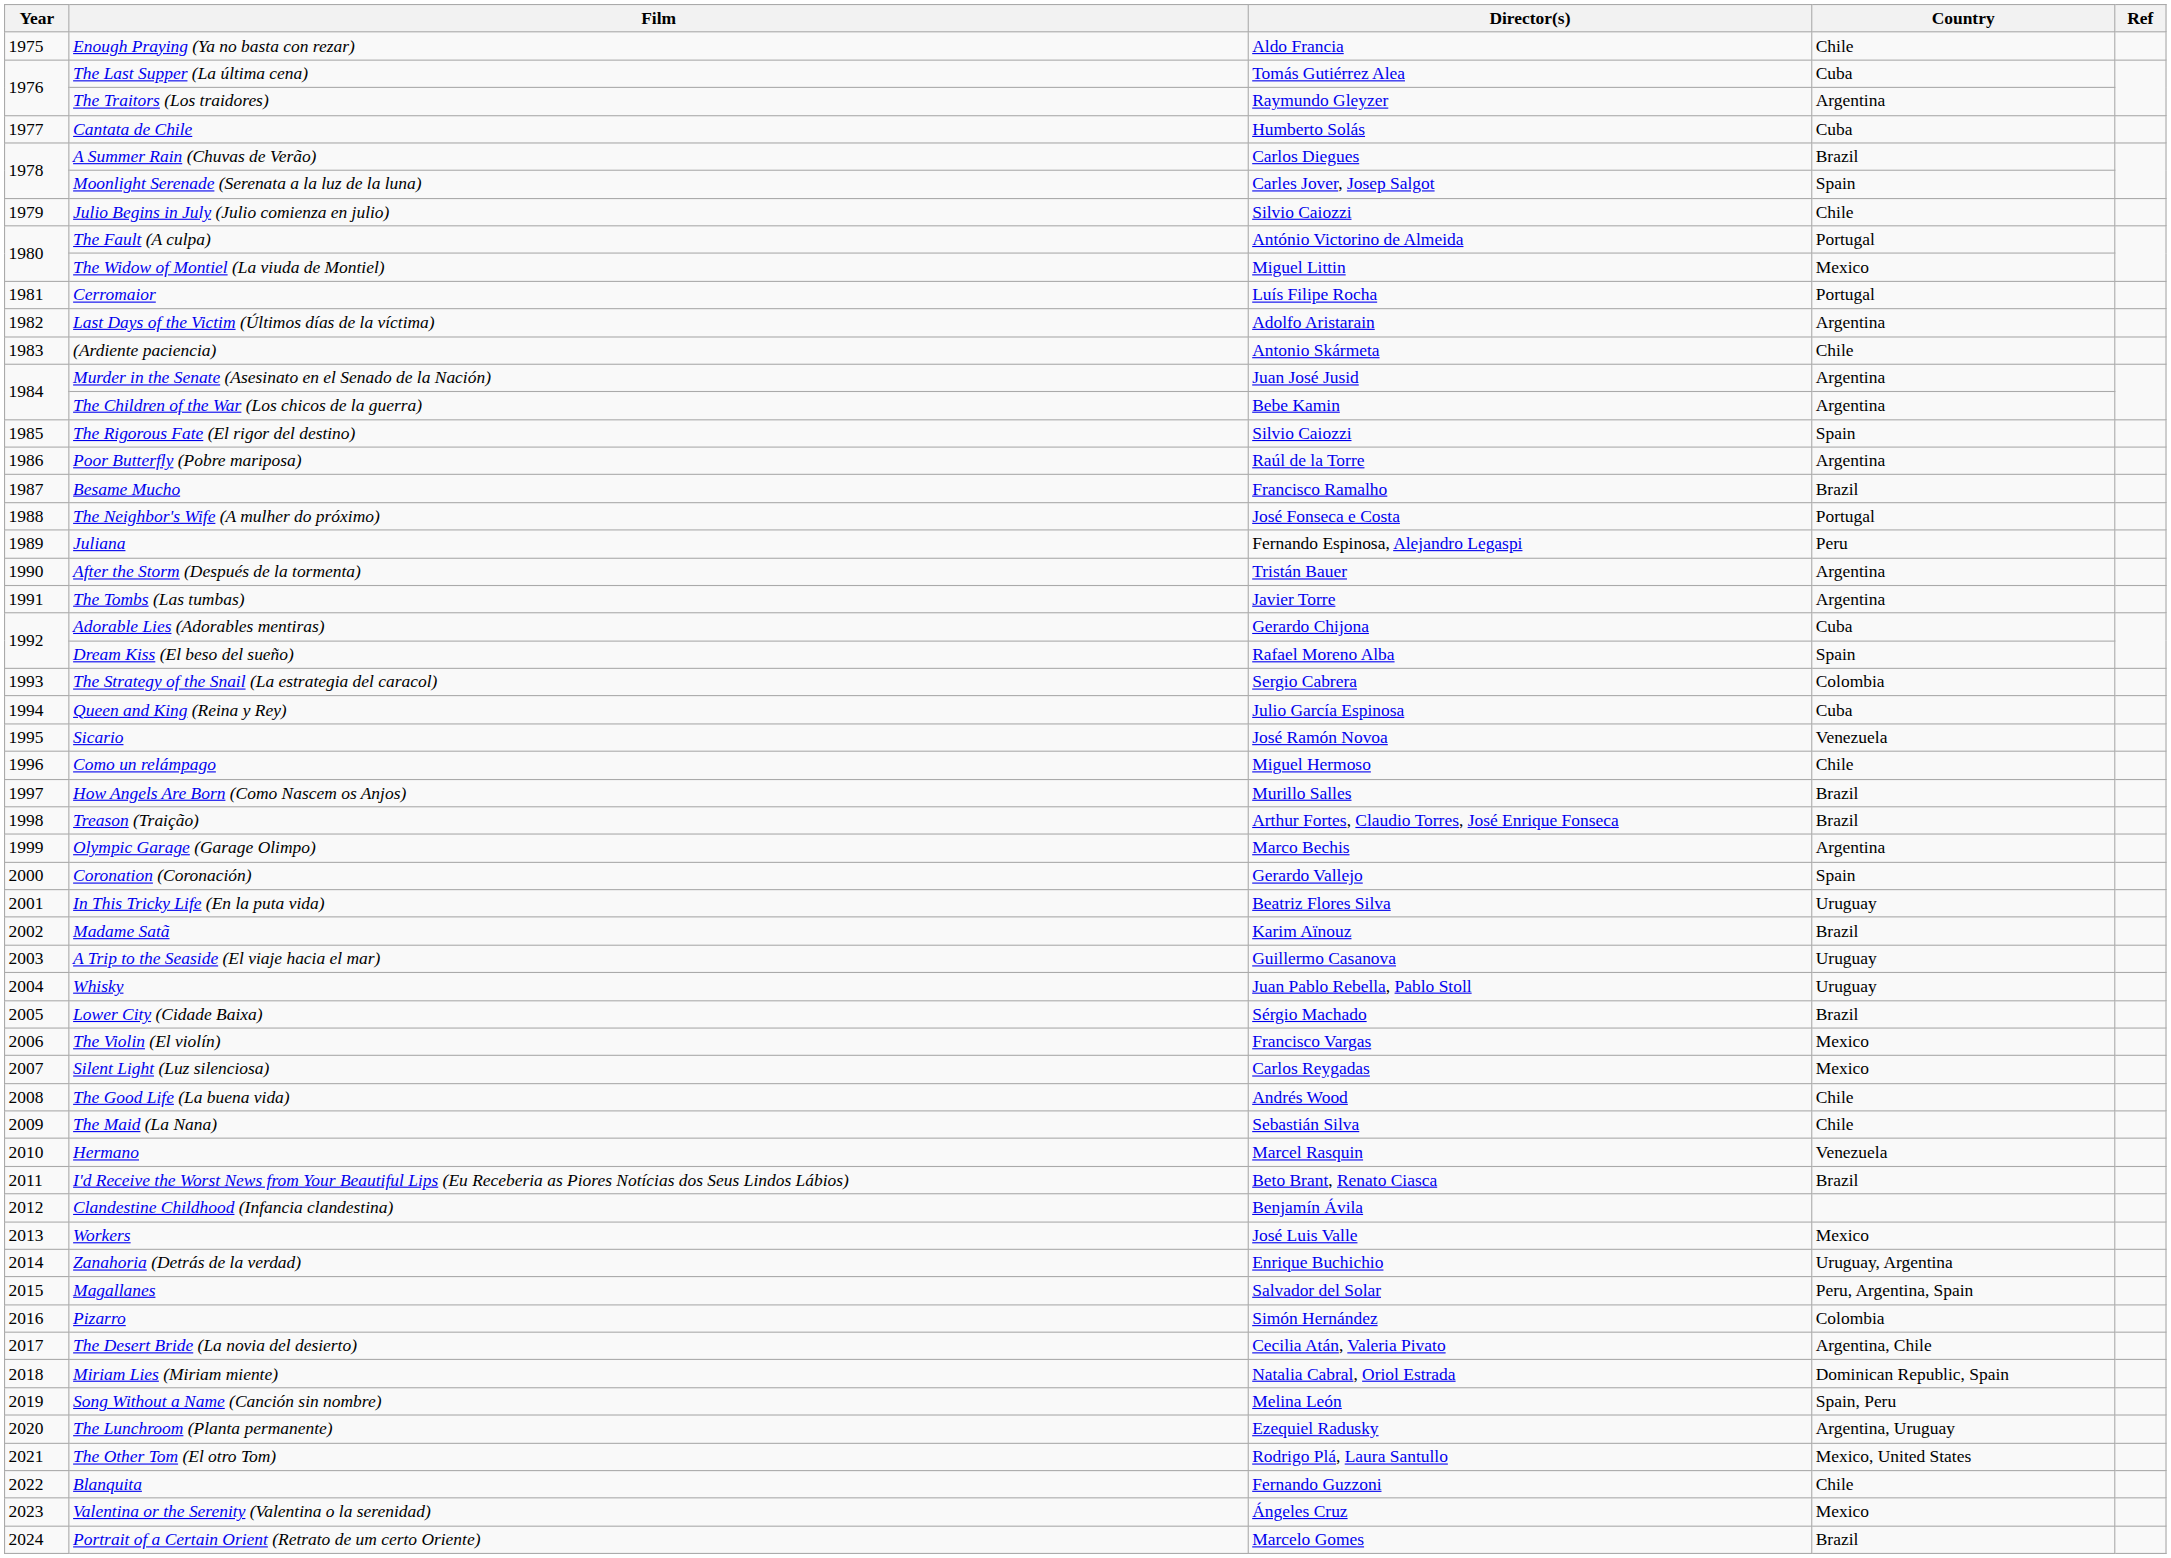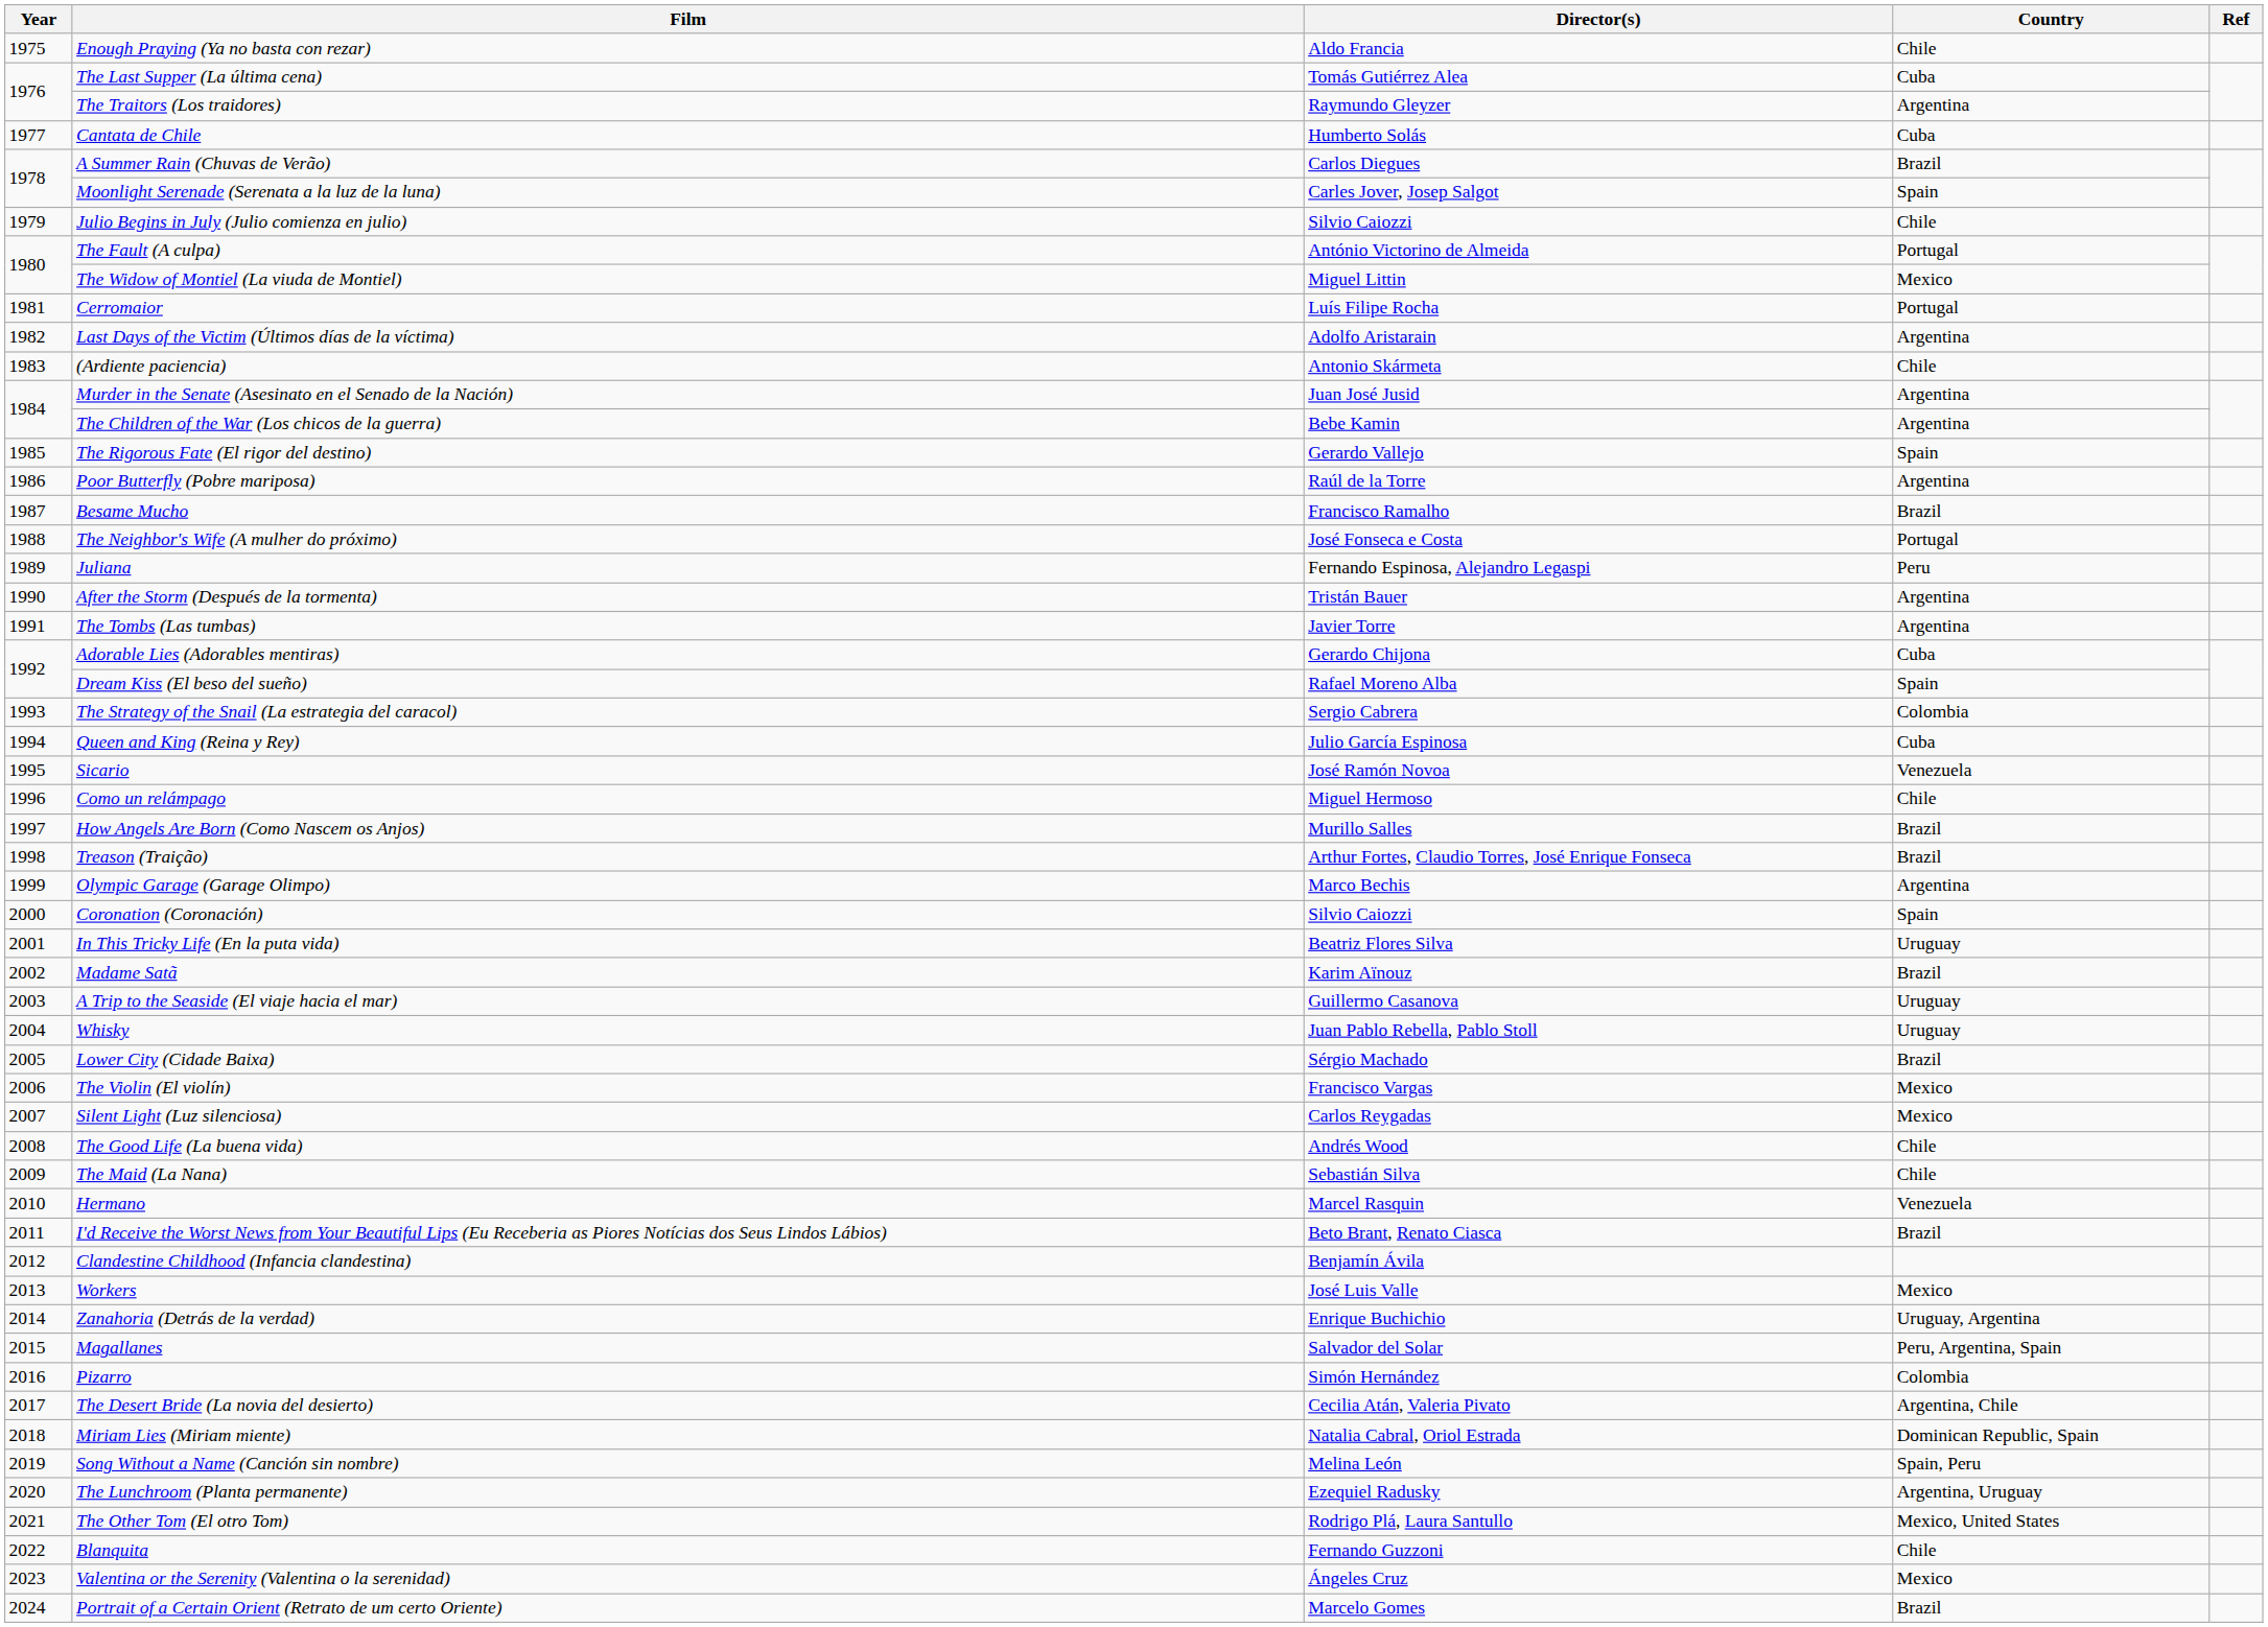The Rigorous Fate (El rigor del destino) | Director(s): Silvio Caiozzi -> Gerardo Vallejo
Coronation (Coronación) | Director(s): Gerardo Vallejo -> Silvio Caiozzi
